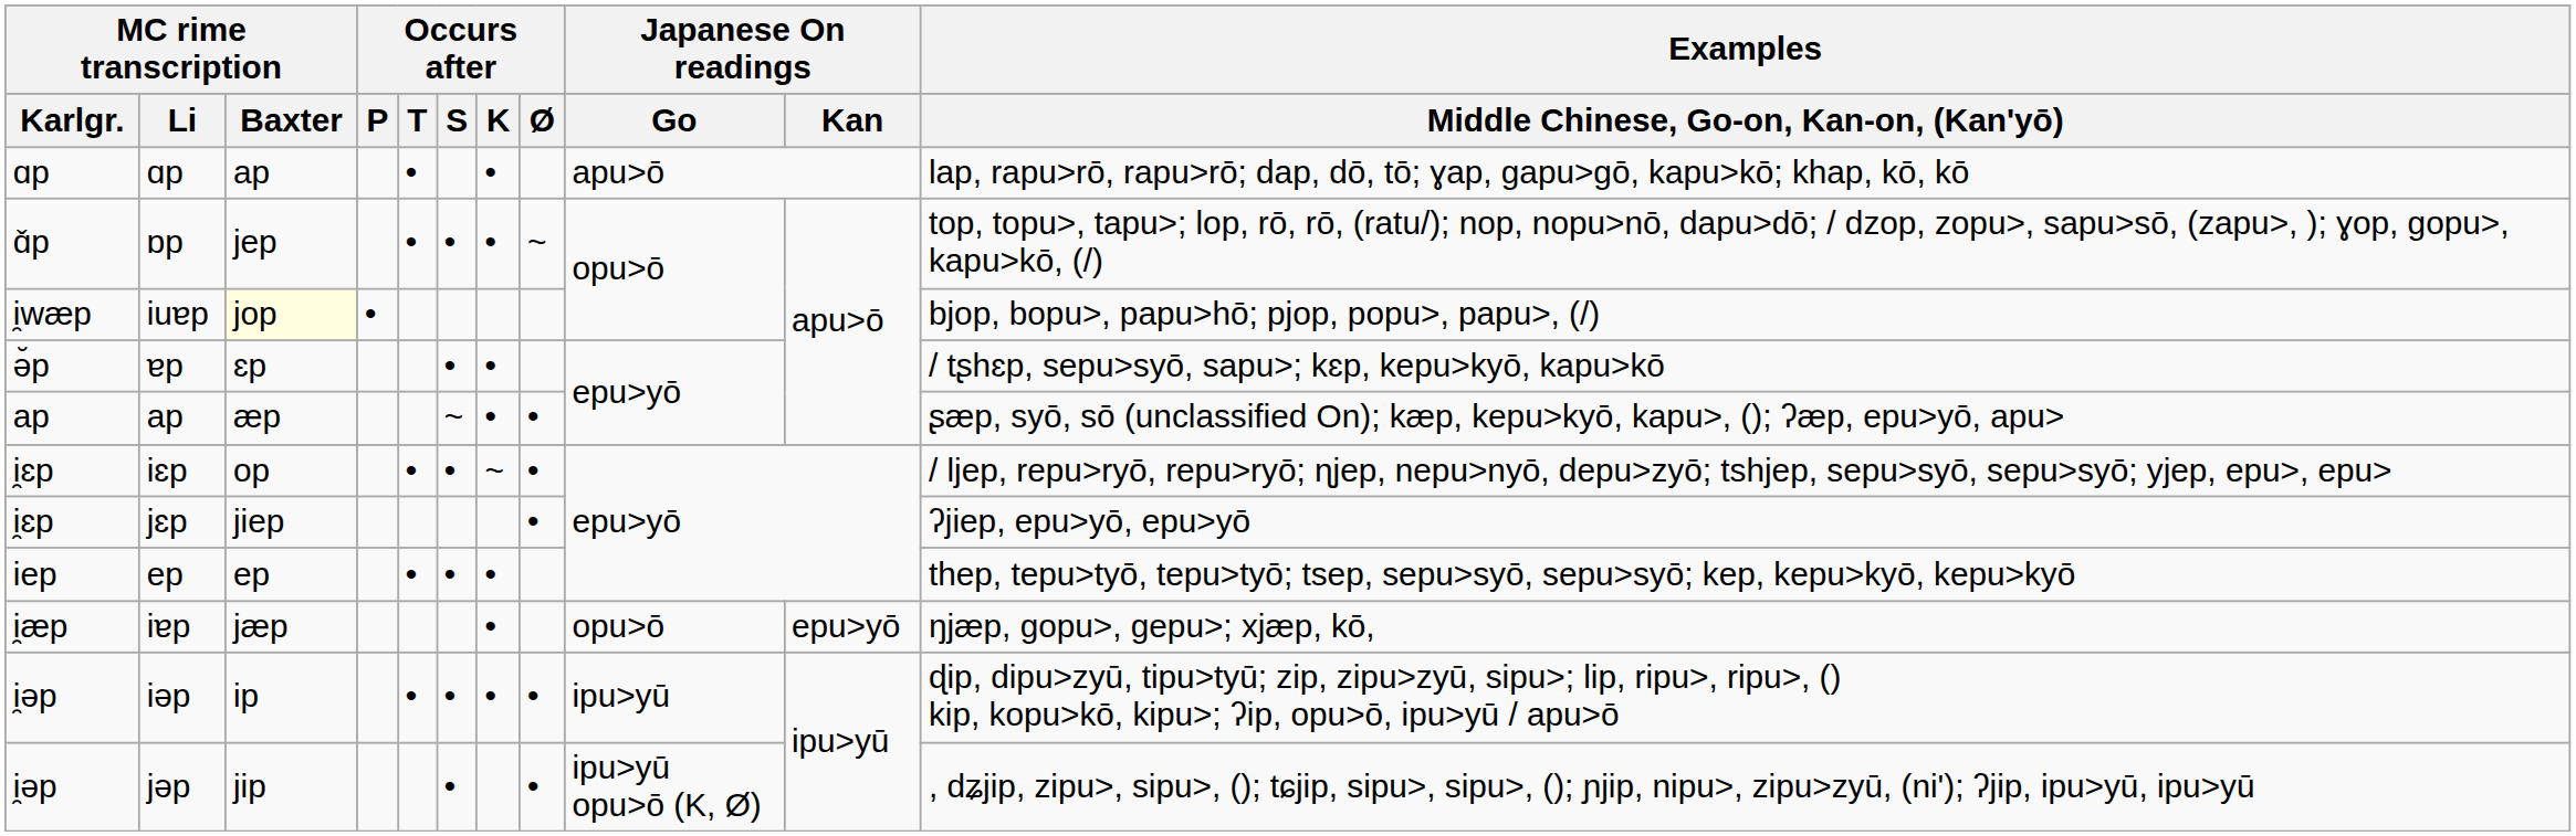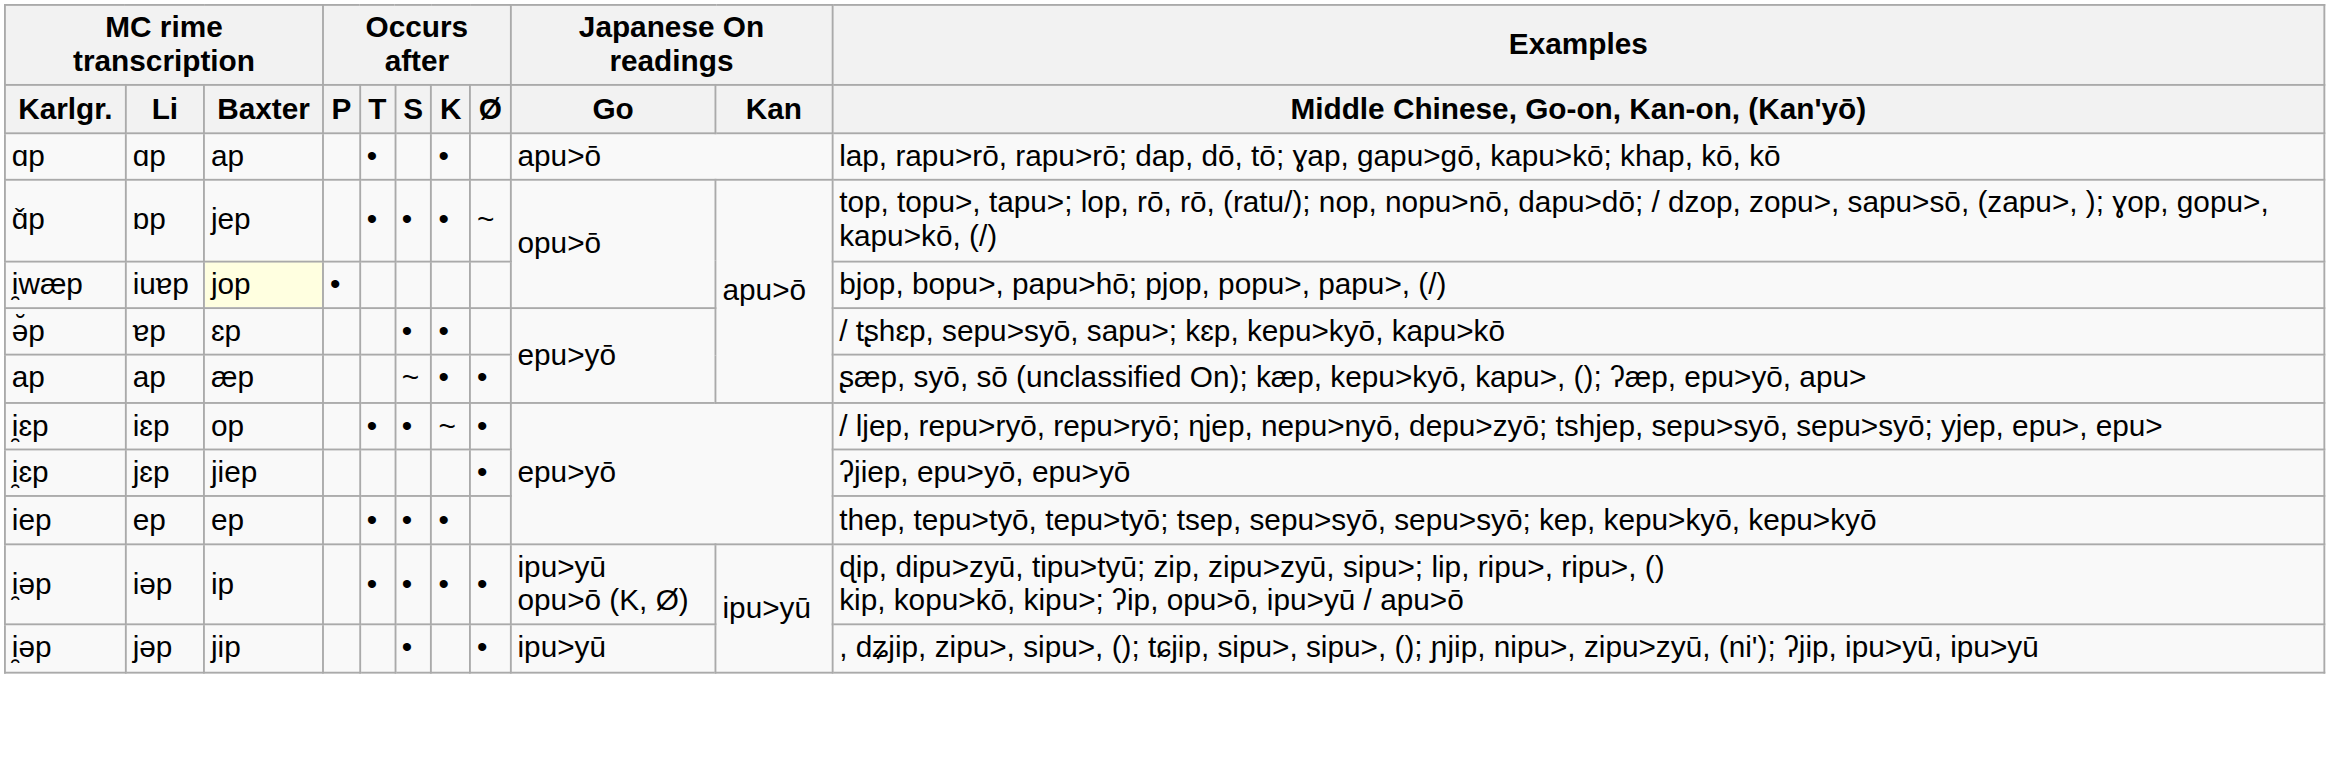- row: i̯æp | iɐp | jæp | • | opu>ō | epu>yō | ŋjæp, gopu>, gepu>; xjæp, kō,
iǝp | Japanese On readings / Go: ipu>yū -> ipu>yū opu>ō (K, Ø)
jǝp | Japanese On readings / Go: ipu>yū opu>ō (K, Ø) -> ipu>yū
